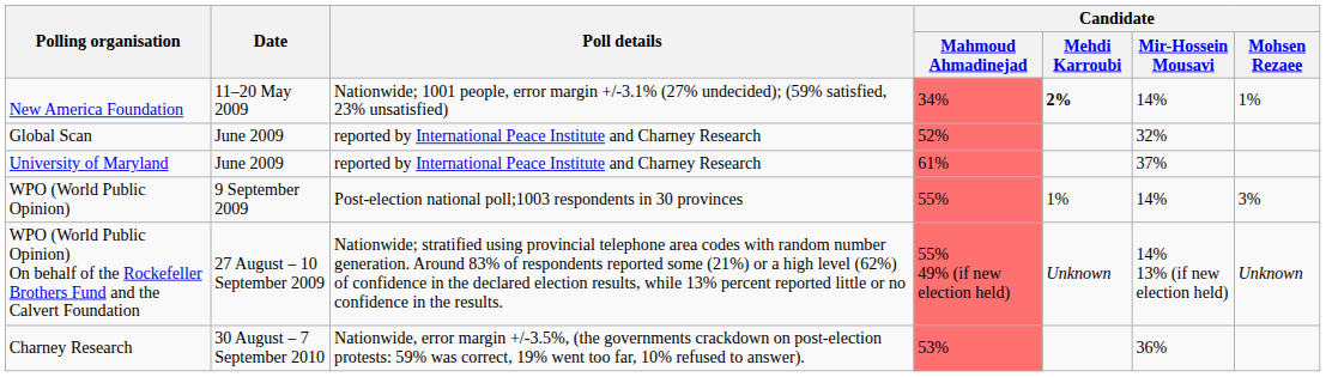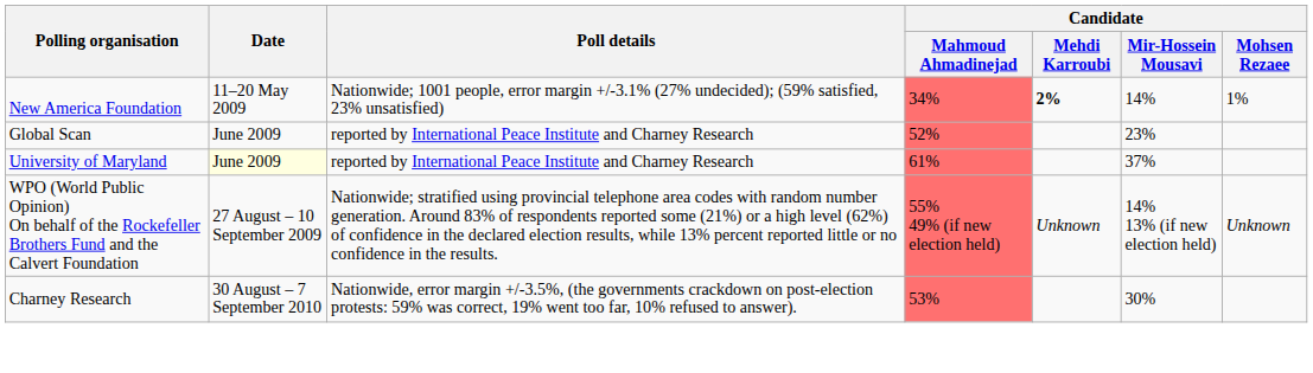Global Scan | Candidate / Mir-Hossein Mousavi: 32% -> 23%
University of Maryland | Date: no background -> lightyellow background
- row: WPO (World Public Opinion) | 9 September 2009 | Post-election national poll;1003 respondents in 30 provinces | 55% | 1% | 14% | 3%
Charney Research | Candidate / Mir-Hossein Mousavi: 36% -> 30%
